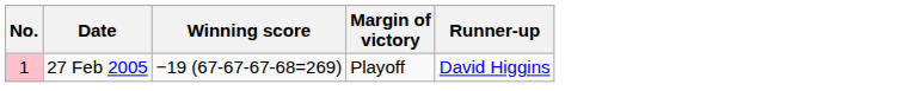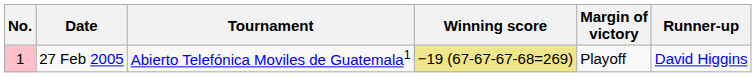+ column: Tournament | Abierto Telefónica Moviles de Guatemala1
27 Feb 2005 | Winning score: no background -> khaki background
